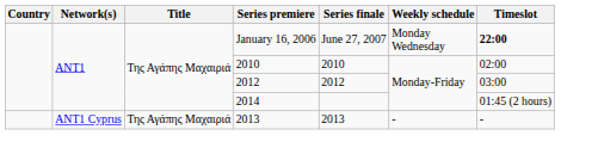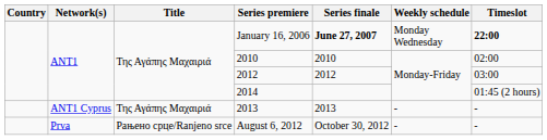January 16, 2006 | Series finale: normal -> bold
+ row: Prva | Рањено срце/Ranjeno srce | August 6, 2012 | October 30, 2012 | - | -
